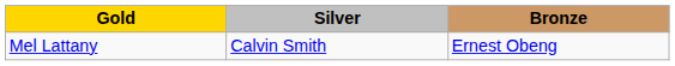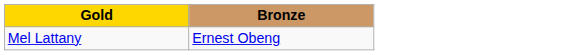- column: Silver | Calvin Smith
